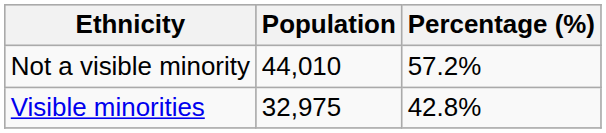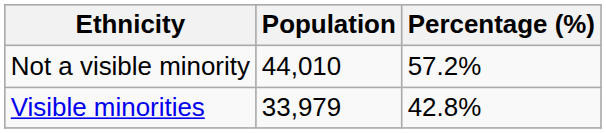Visible minorities | Population: 32,975 -> 33,979
